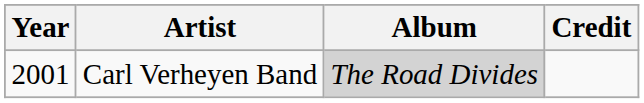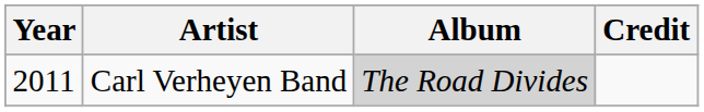Carl Verheyen Band | Year: 2001 -> 2011
